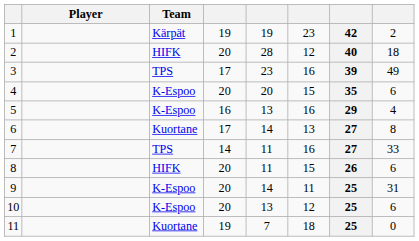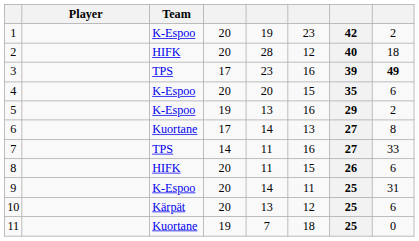1 | Team: Kärpät -> K-Espoo
1 | column 4: 19 -> 20
3 | column 8: normal -> bold
5 | column 4: 16 -> 19
5 | column 8: 4 -> 2
10 | Team: K-Espoo -> Kärpät
